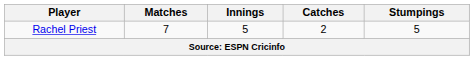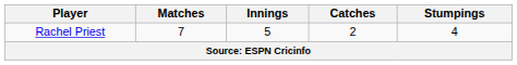Rachel Priest | Stumpings: 5 -> 4
